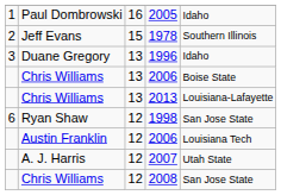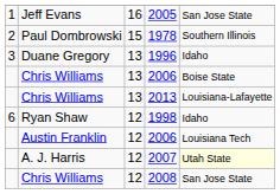2005 | column 2: Paul Dombrowski -> Jeff Evans
2005 | column 5: Idaho -> San Jose State
1978 | column 2: Jeff Evans -> Paul Dombrowski
1998 | column 5: San Jose State -> Idaho
2007 | column 5: no background -> lightyellow background
